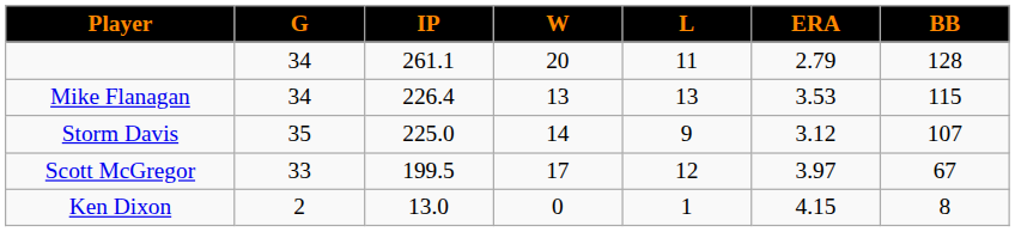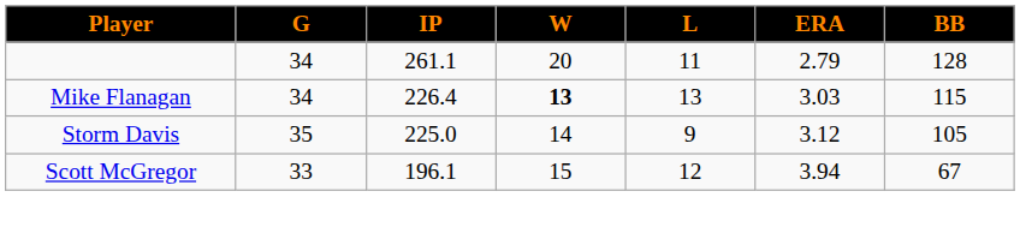Mike Flanagan | W: normal -> bold
Mike Flanagan | ERA: 3.53 -> 3.03
Storm Davis | BB: 107 -> 105
Scott McGregor | IP: 199.5 -> 196.1
Scott McGregor | W: 17 -> 15
Scott McGregor | ERA: 3.97 -> 3.94
- row: Ken Dixon | 2 | 13.0 | 0 | 1 | 4.15 | 8
